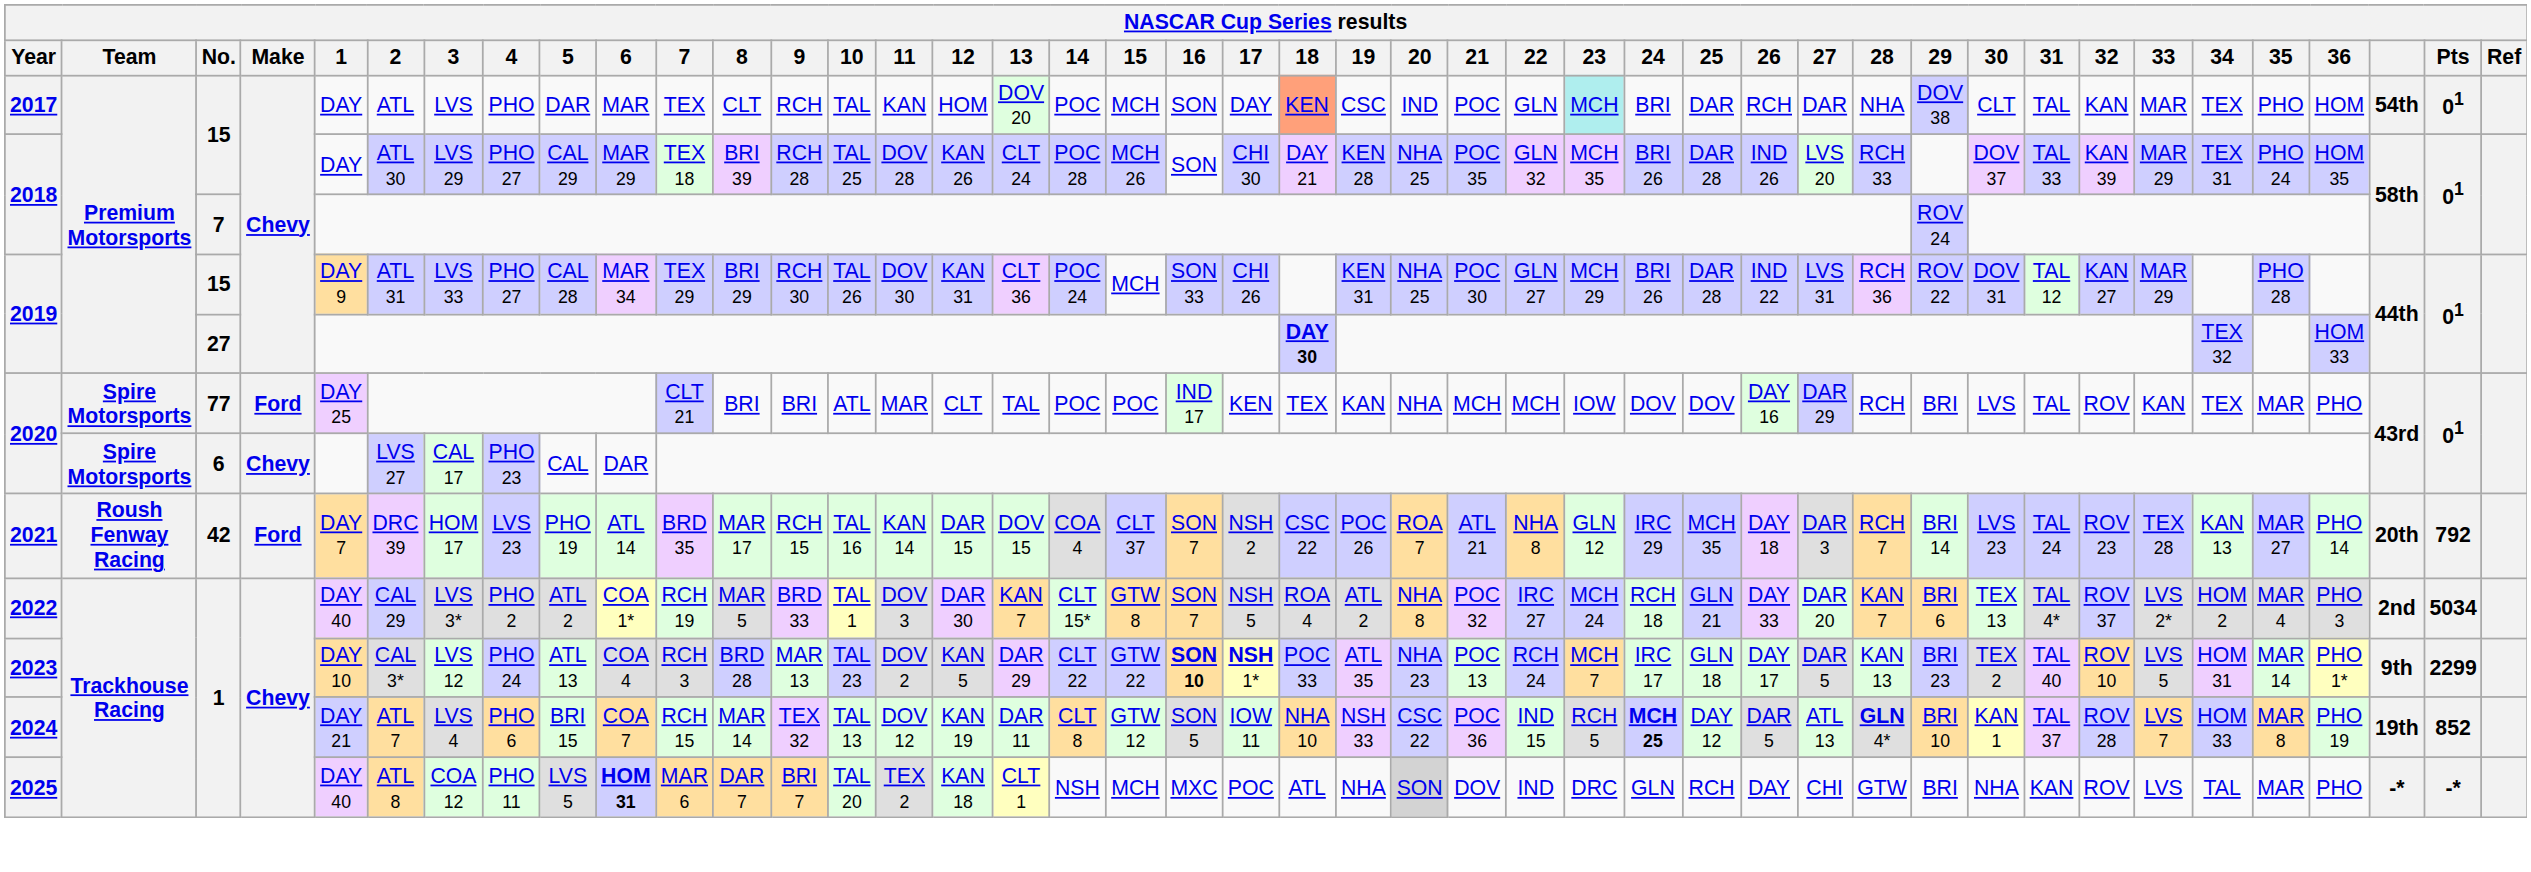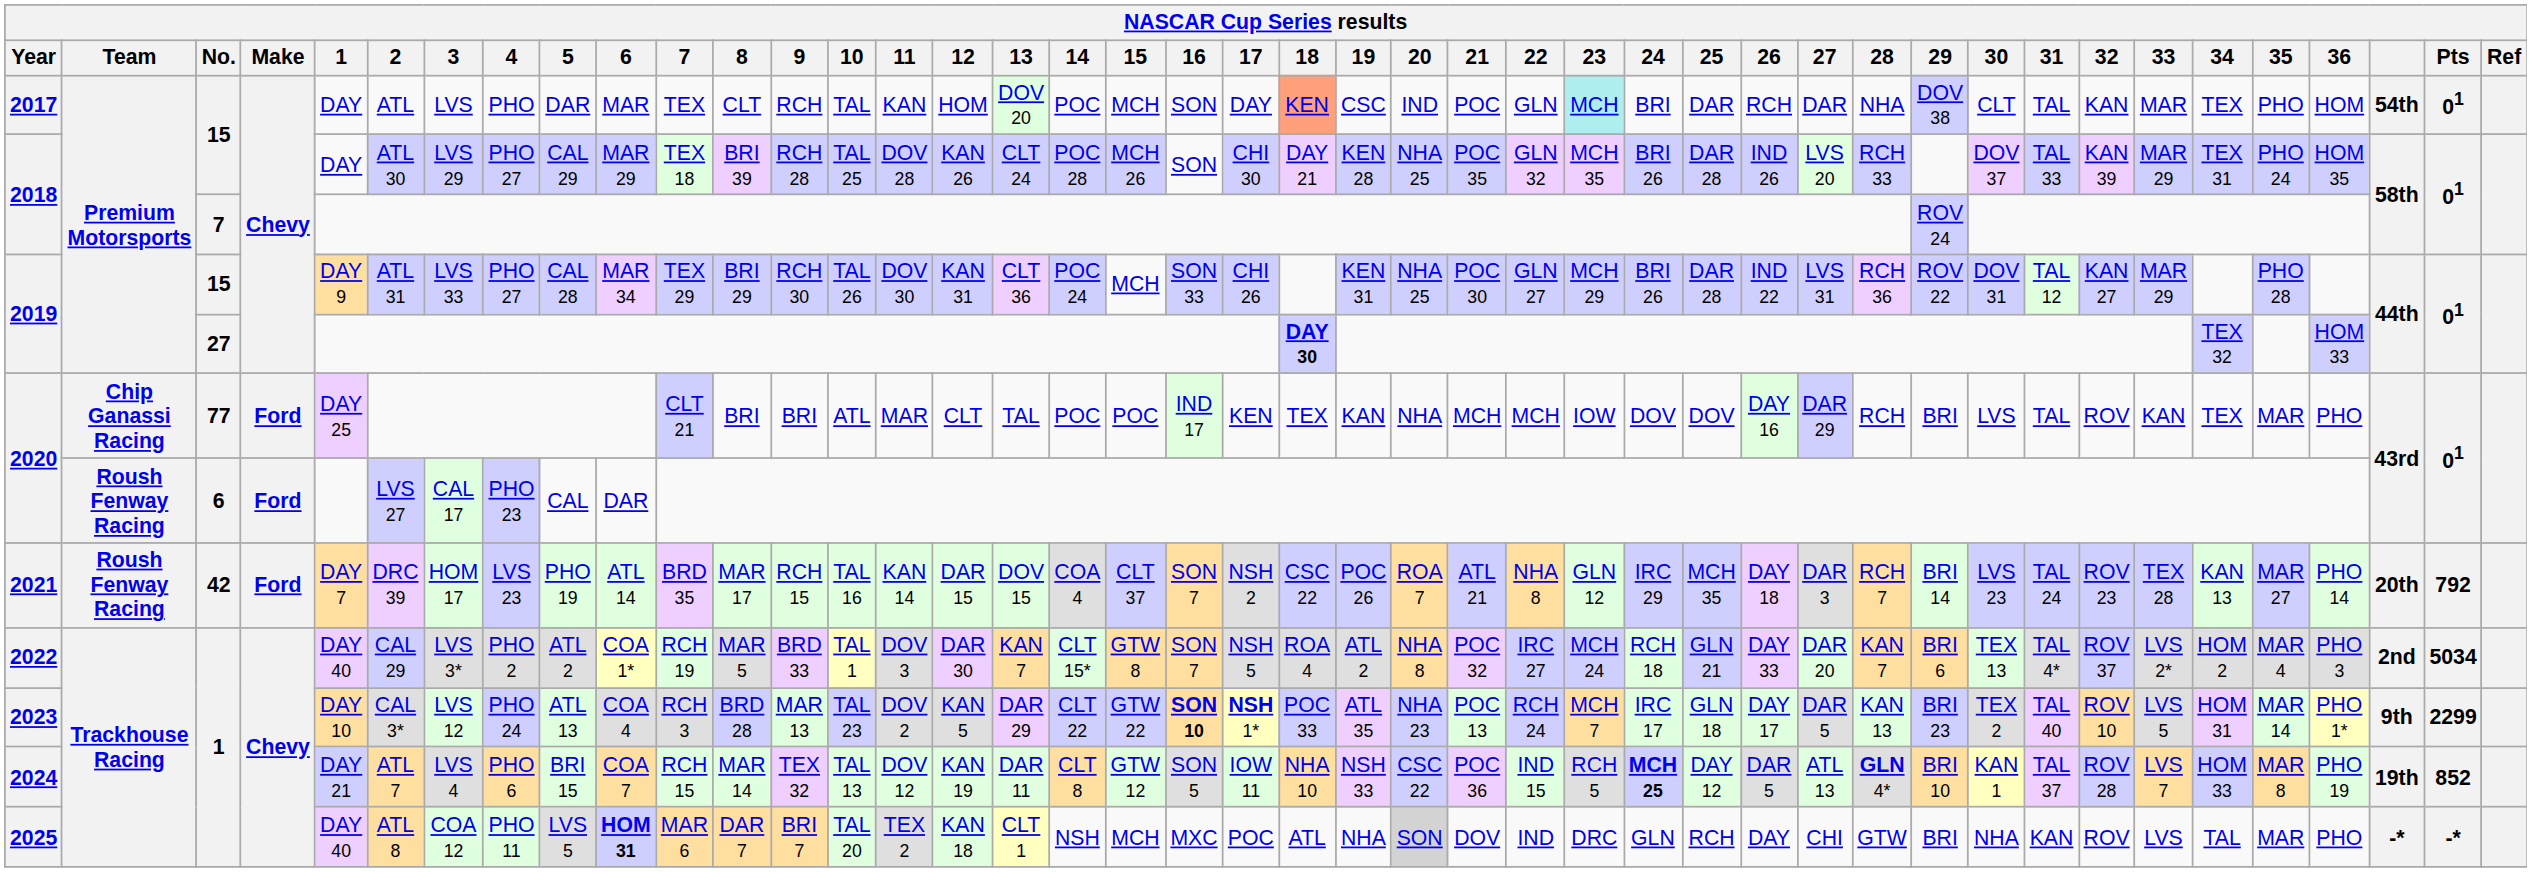2020 / 77 | Team: Spire Motorsports -> Chip Ganassi Racing
2020 / 6 | Team: Spire Motorsports -> Roush Fenway Racing
2020 / 6 | Make: Chevy -> Ford
